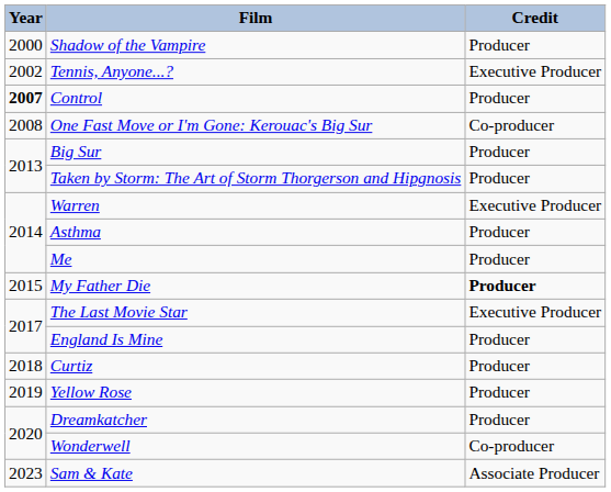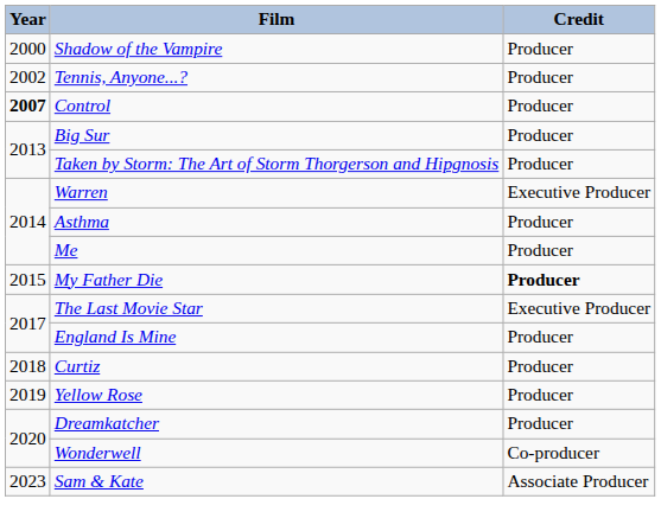Tennis, Anyone...? | Credit: Executive Producer -> Producer
- row: 2008 | One Fast Move or I'm Gone: Kerouac's Big Sur | Co-producer
